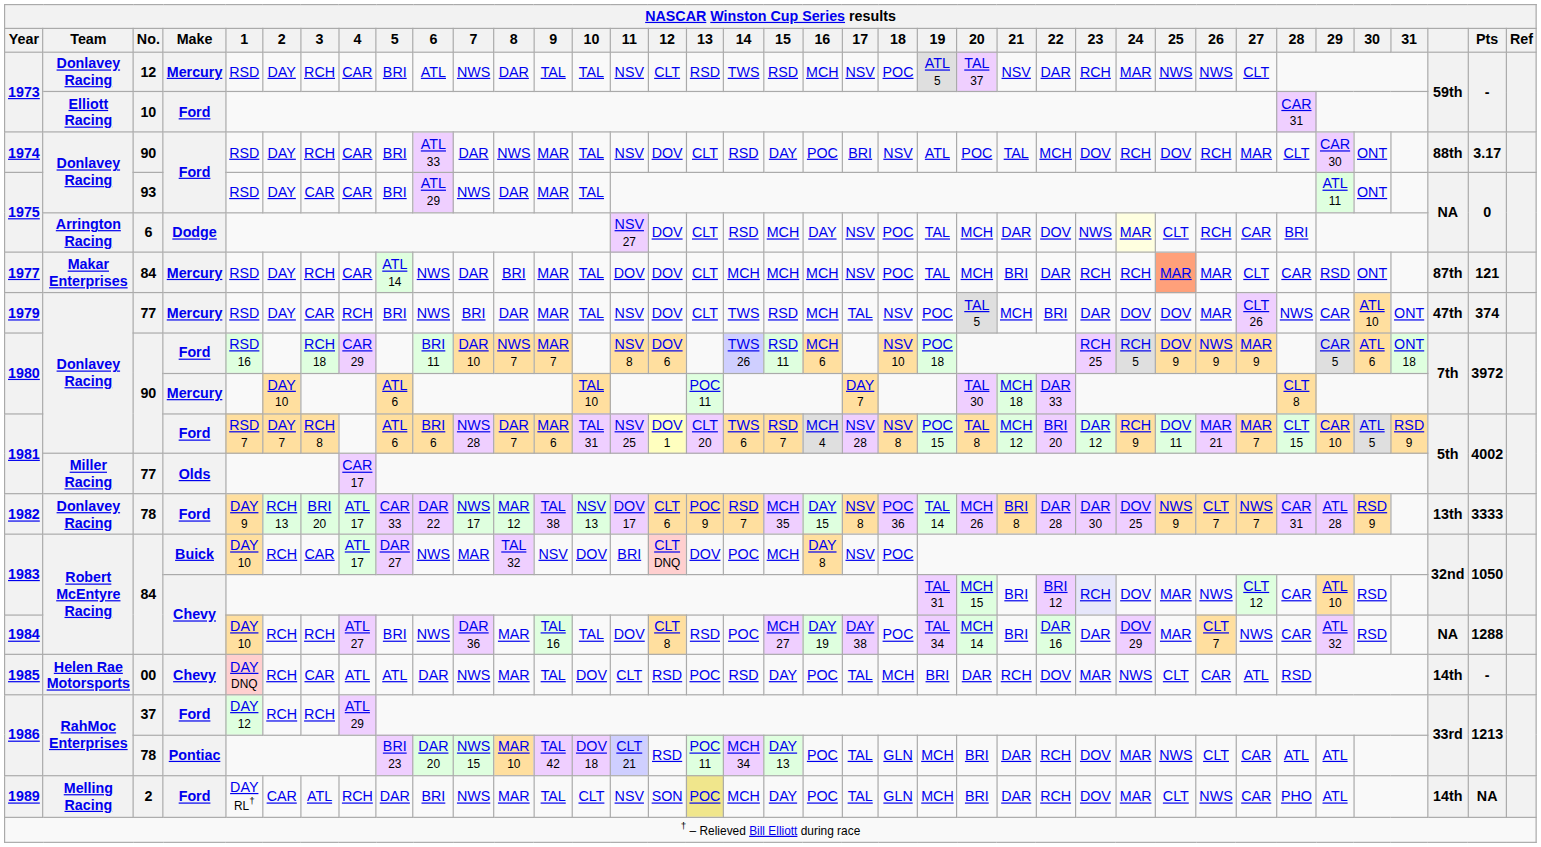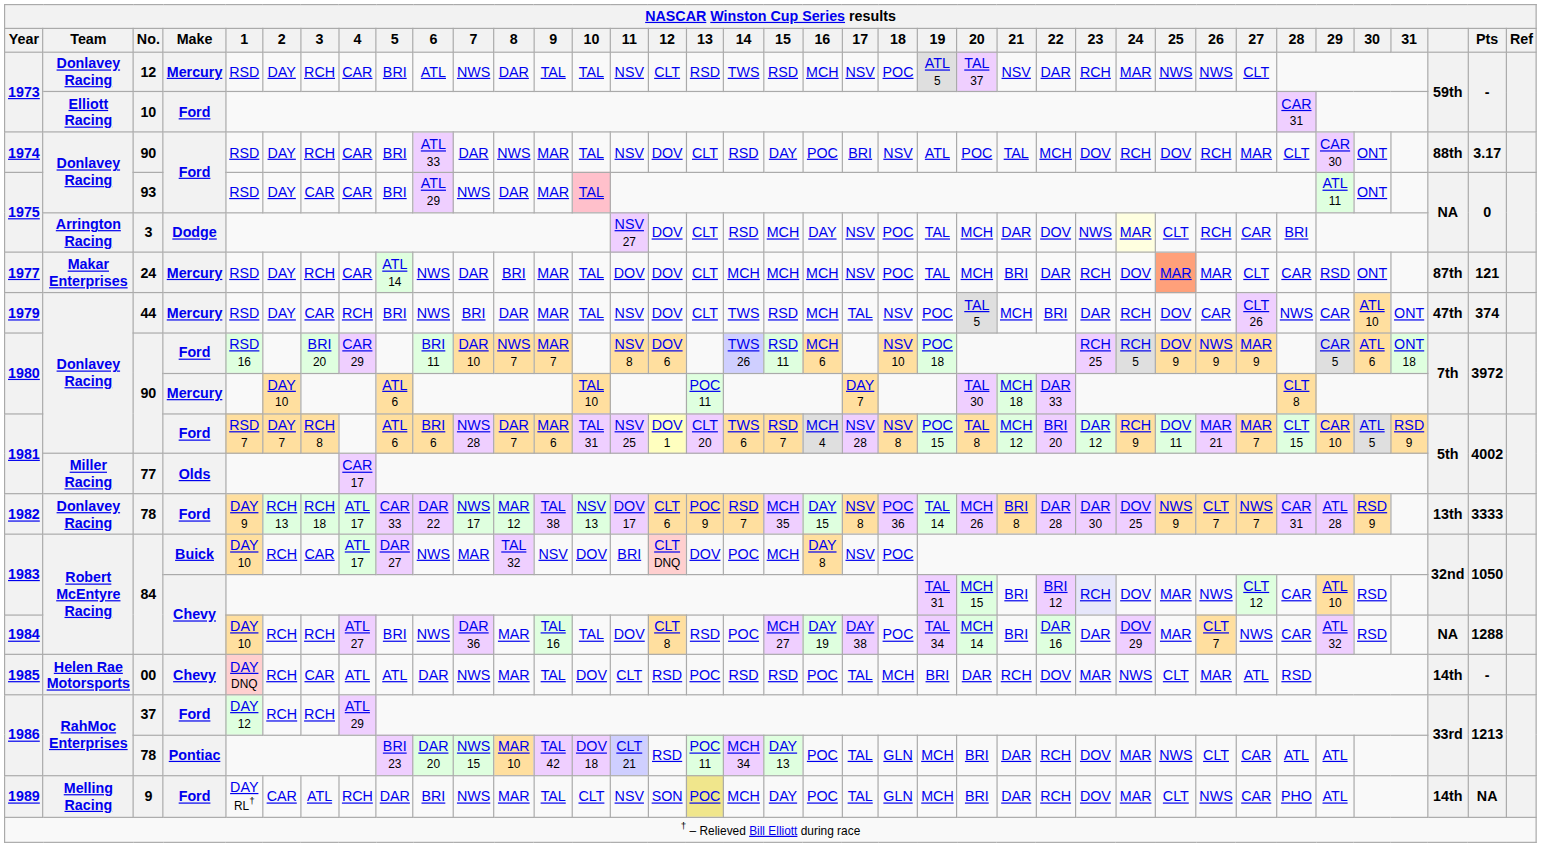1975 / Ford | 10: no background -> pink background
1975 / Dodge | No.: 6 -> 3
1977 | No.: 84 -> 24
1977 | 24: RCH -> DOV
1979 | No.: 77 -> 44
1979 | 24: DOV -> RCH
1979 | 26: MAR -> CAR
1980 / Ford | 3: RCH 18 -> BRI 20
1982 | 3: BRI 20 -> RCH 18
1985 | 15: DAY -> RSD
1985 | 26: CAR -> MAR
1989 | No.: 2 -> 9
